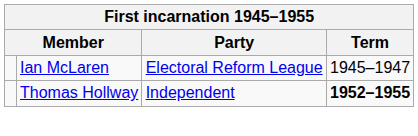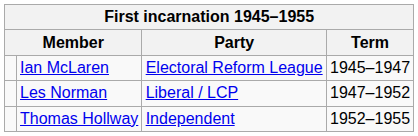+ row: Les Norman | Liberal / LCP | 1947–1952
Thomas Hollway | Term: bold -> normal
